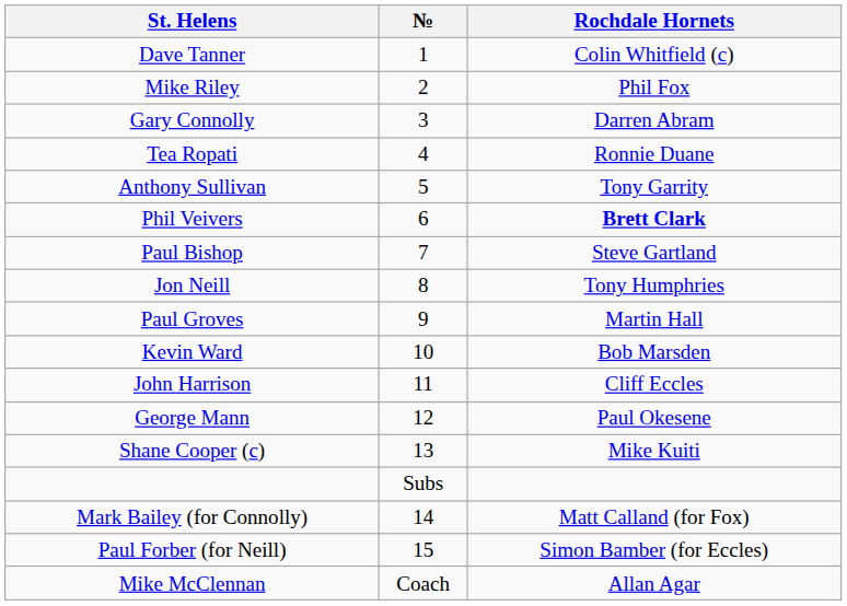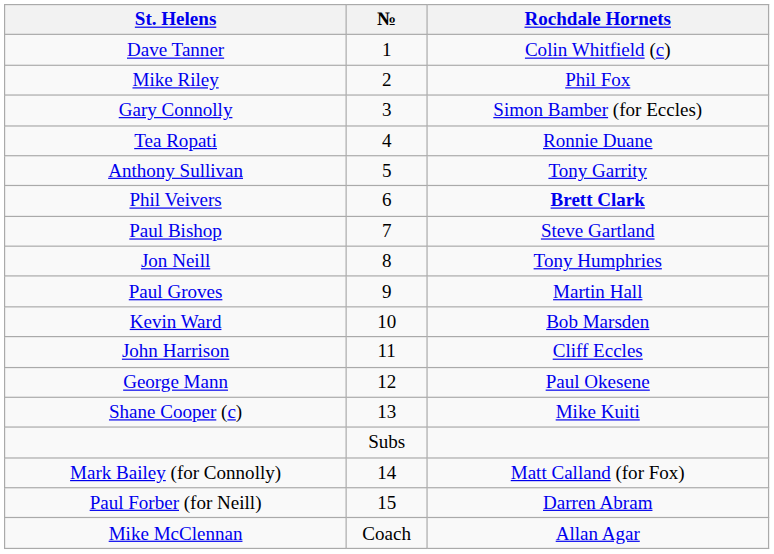Gary Connolly | Rochdale Hornets: Darren Abram -> Simon Bamber (for Eccles)
Paul Forber (for Neill) | Rochdale Hornets: Simon Bamber (for Eccles) -> Darren Abram
